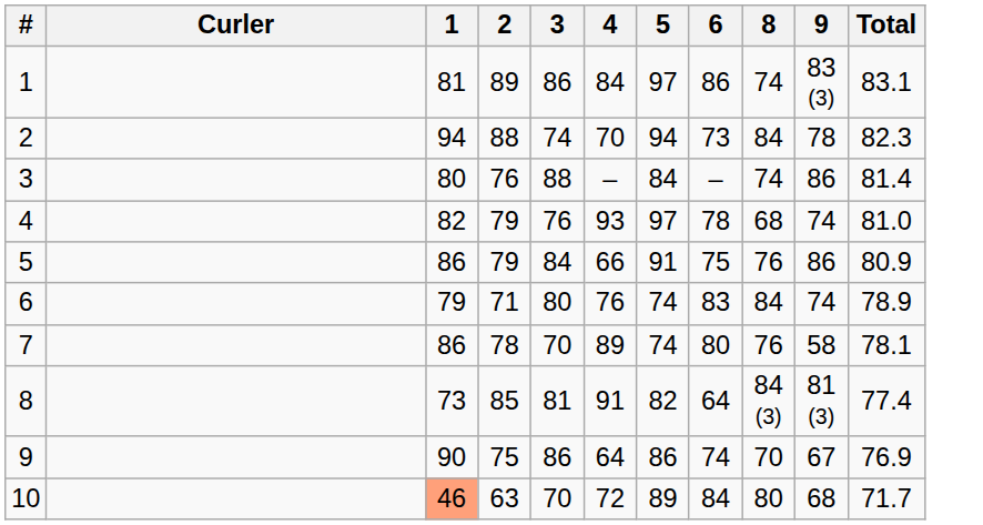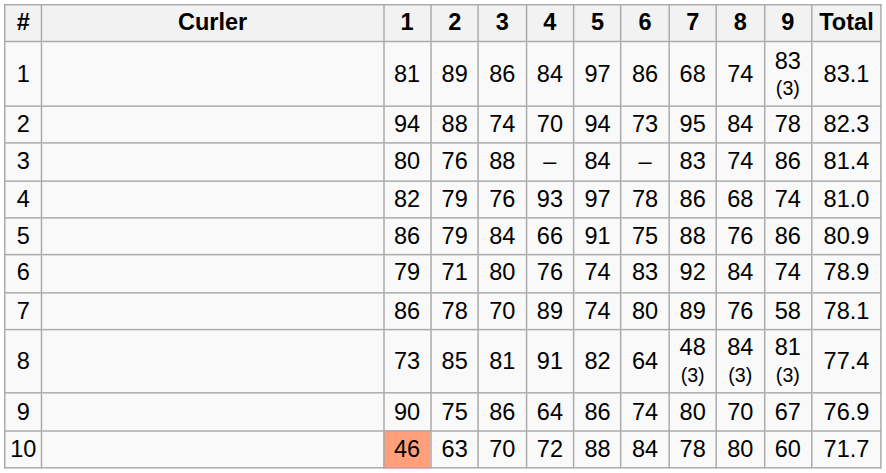+ column: 7 | 68 | 95 | 83 | 86 | 88 | 92 | 89 | 48 (3) | 80 | 78
10 | 5: 89 -> 88
10 | 9: 68 -> 60
